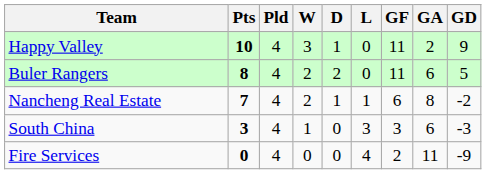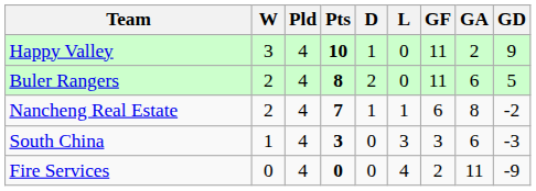columns swapped: Pts <-> W
